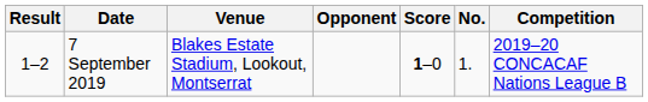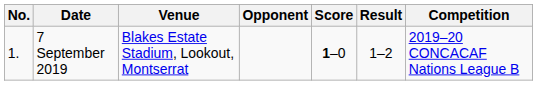columns swapped: No. <-> Result
